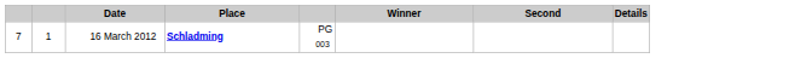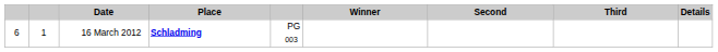+ column: Third
16 March 2012 | column 1: 7 -> 6
